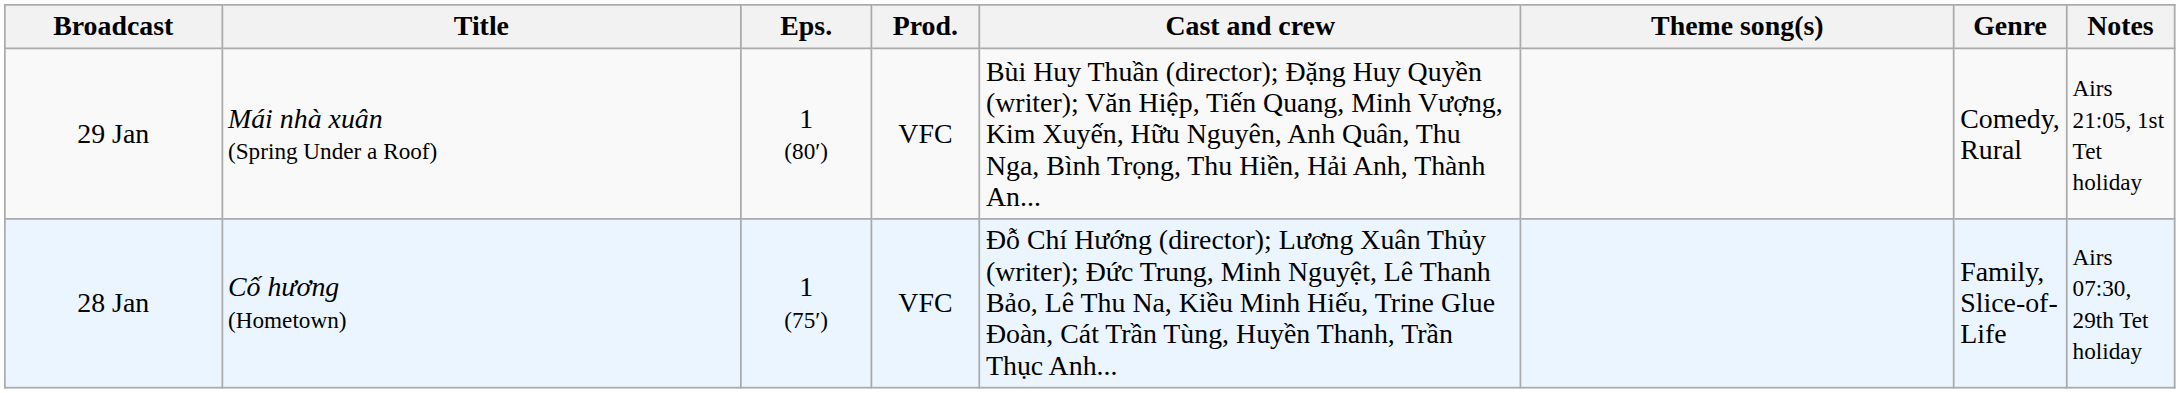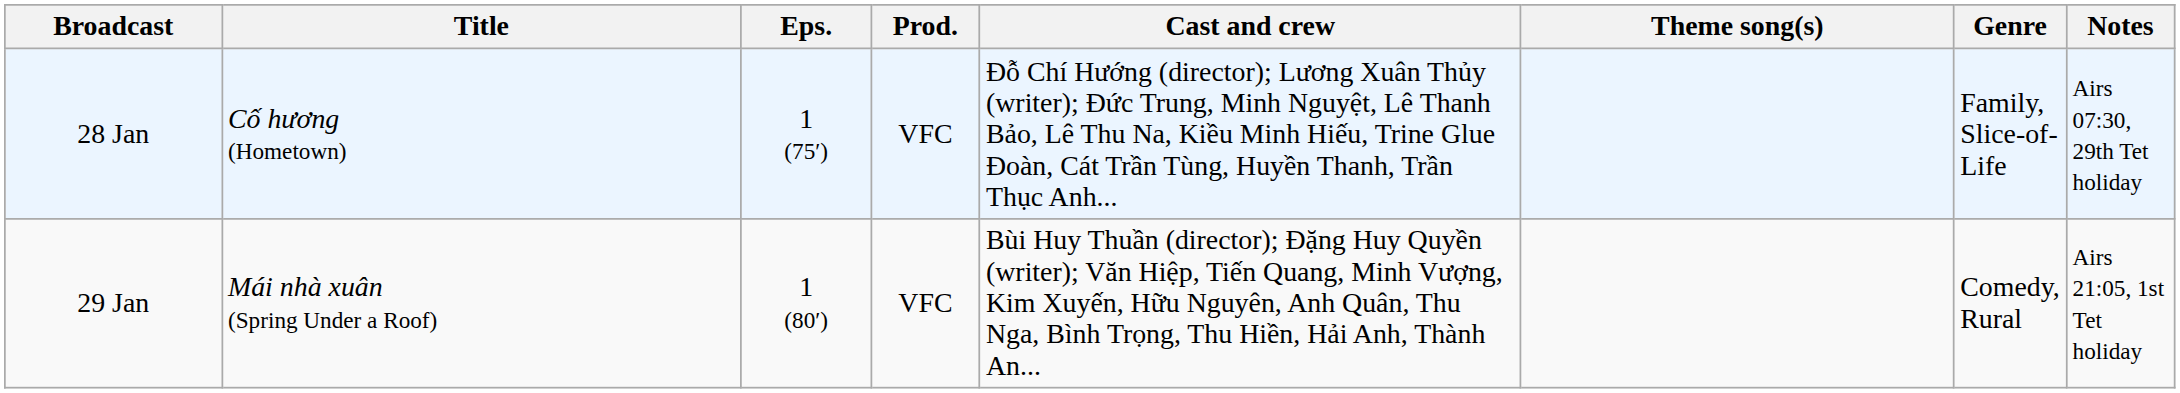rows swapped: 28 Jan <-> 29 Jan
